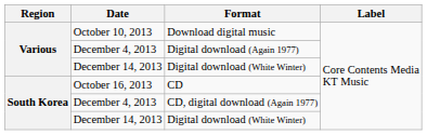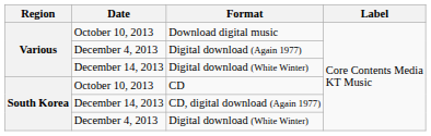CD | Date: October 16, 2013 -> October 10, 2013
CD, digital download (Again 1977) | Date: December 4, 2013 -> December 14, 2013
South Korea / Digital download (White Winter) | Date: December 14, 2013 -> December 4, 2013
